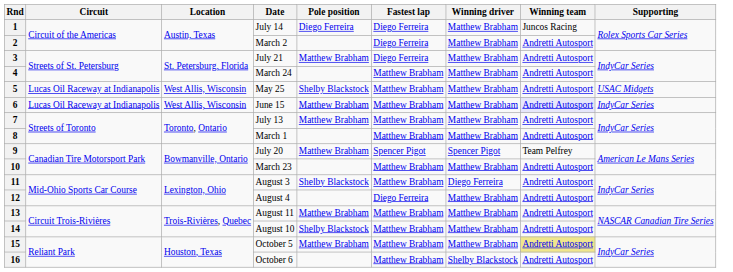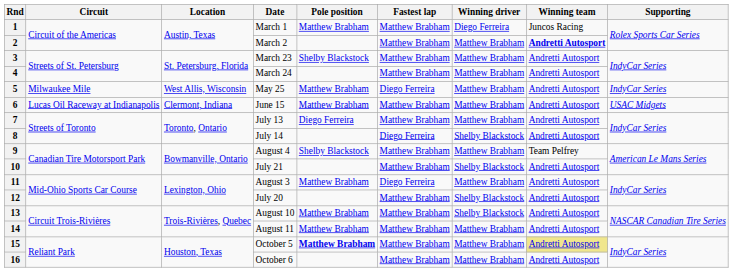1 | Date: July 14 -> March 1
1 | Pole position: Diego Ferreira -> Matthew Brabham
1 | Fastest lap: Diego Ferreira -> Matthew Brabham
1 | Winning driver: Matthew Brabham -> Diego Ferreira
2 | Fastest lap: Diego Ferreira -> Matthew Brabham
2 | Winning team: normal -> bold
3 | Date: July 21 -> March 23
3 | Pole position: Matthew Brabham -> Shelby Blackstock
3 | Fastest lap: Diego Ferreira -> Matthew Brabham
5 | Circuit: Lucas Oil Raceway at Indianapolis -> Milwaukee Mile
5 | Pole position: Shelby Blackstock -> Matthew Brabham
5 | Fastest lap: Matthew Brabham -> Diego Ferreira
5 | Supporting: USAC Midgets -> IndyCar Series
6 | Location: West Allis, Wisconsin -> Clermont, Indiana
6 | Winning team: lavender background -> no background
6 | Supporting: IndyCar Series -> USAC Midgets
7 | Pole position: Matthew Brabham -> Diego Ferreira
8 | Date: March 1 -> July 14
8 | Fastest lap: Matthew Brabham -> Diego Ferreira
8 | Winning driver: Matthew Brabham -> Shelby Blackstock
9 | Date: July 20 -> August 4
9 | Pole position: Matthew Brabham -> Shelby Blackstock
9 | Fastest lap: Spencer Pigot -> Matthew Brabham
9 | Winning driver: Spencer Pigot -> Matthew Brabham
10 | Date: March 23 -> July 21
10 | Winning driver: Matthew Brabham -> Shelby Blackstock
11 | Pole position: Shelby Blackstock -> Matthew Brabham
11 | Fastest lap: Matthew Brabham -> Diego Ferreira
11 | Winning driver: Diego Ferreira -> Matthew Brabham
12 | Date: August 4 -> July 20
12 | Fastest lap: Diego Ferreira -> Matthew Brabham
12 | Winning driver: Matthew Brabham -> Shelby Blackstock
13 | Date: August 11 -> August 10
13 | Winning driver: Matthew Brabham -> Shelby Blackstock
14 | Date: August 10 -> August 11
14 | Pole position: Shelby Blackstock -> Matthew Brabham
15 | Pole position: normal -> bold
16 | Winning driver: Shelby Blackstock -> Matthew Brabham
